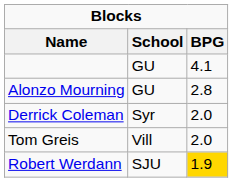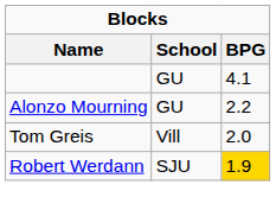Alonzo Mourning | BPG: 2.8 -> 2.2
- row: Derrick Coleman | Syr | 2.0
